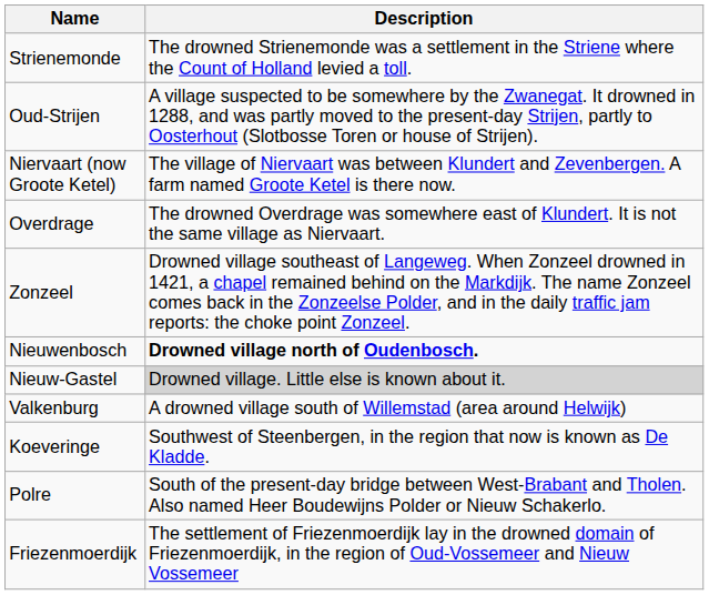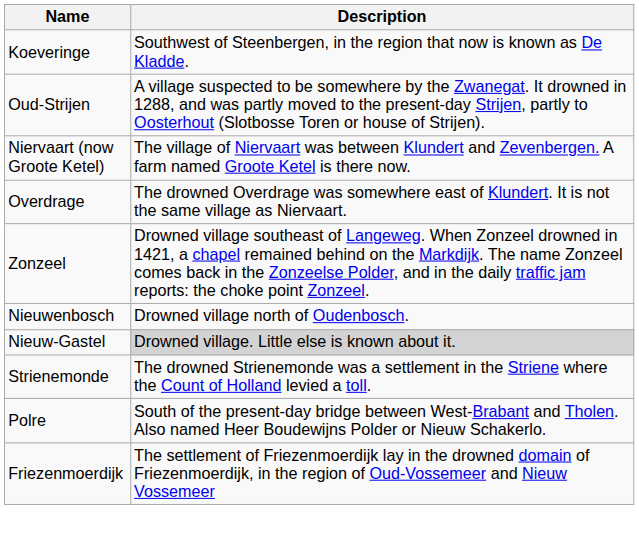rows swapped: Strienemonde <-> Koeveringe
Nieuwenbosch | Description: bold -> normal
- row: Valkenburg | A drowned village south of Willemstad (area around Helwijk)
